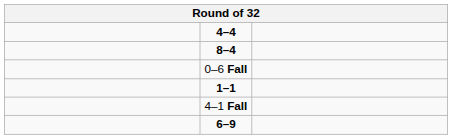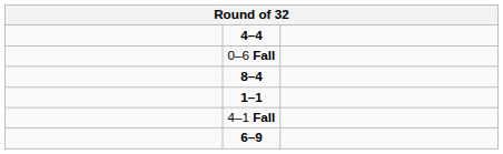rows swapped: 8–4 <-> 0–6 Fall
